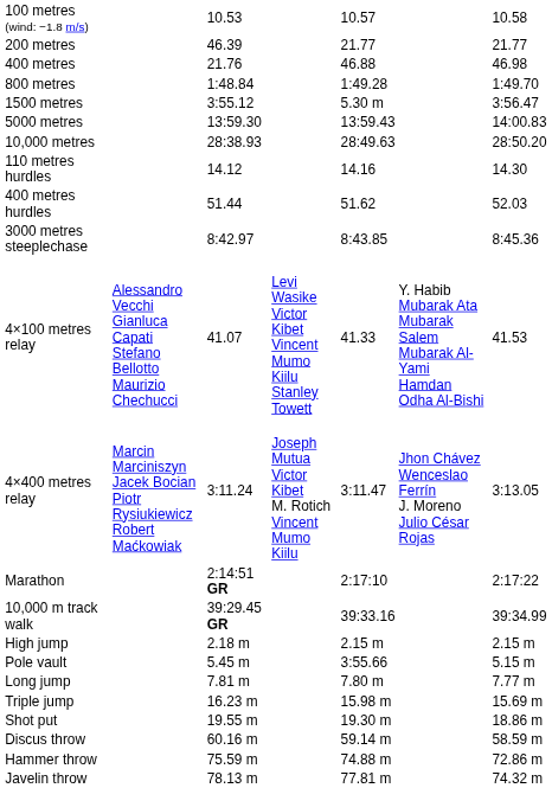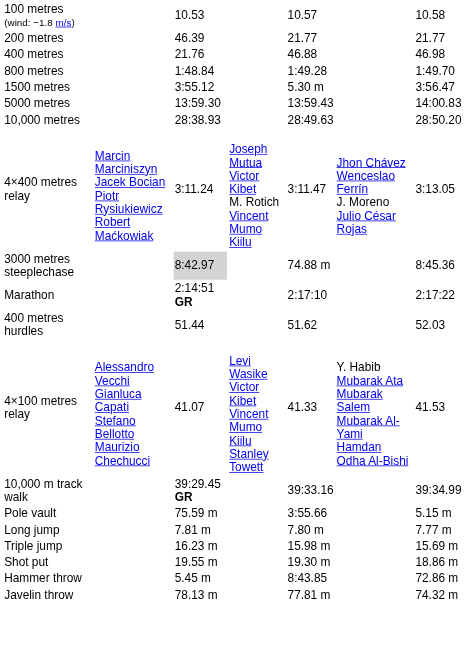- row: 110 metres hurdles | 14.12 | 14.16 | 14.30
rows swapped: 400 metres hurdles <-> 4×400 metres relay
3000 metres steeplechase | column 3: no background -> lightgrey background
3000 metres steeplechase | column 5: 8:43.85 -> 74.88 m
rows swapped: 4×100 metres relay <-> Marathon
- row: High jump | 2.18 m | 2.15 m | 2.15 m
Pole vault | column 3: 5.45 m -> 75.59 m
- row: Discus throw | 60.16 m | 59.14 m | 58.59 m
Hammer throw | column 3: 75.59 m -> 5.45 m
Hammer throw | column 5: 74.88 m -> 8:43.85
